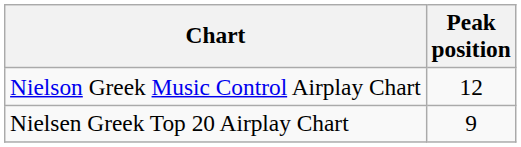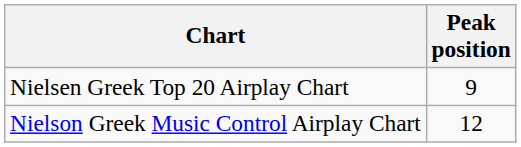rows swapped: Nielson Greek Music Control Airplay Chart <-> Nielsen Greek Top 20 Airplay Chart
